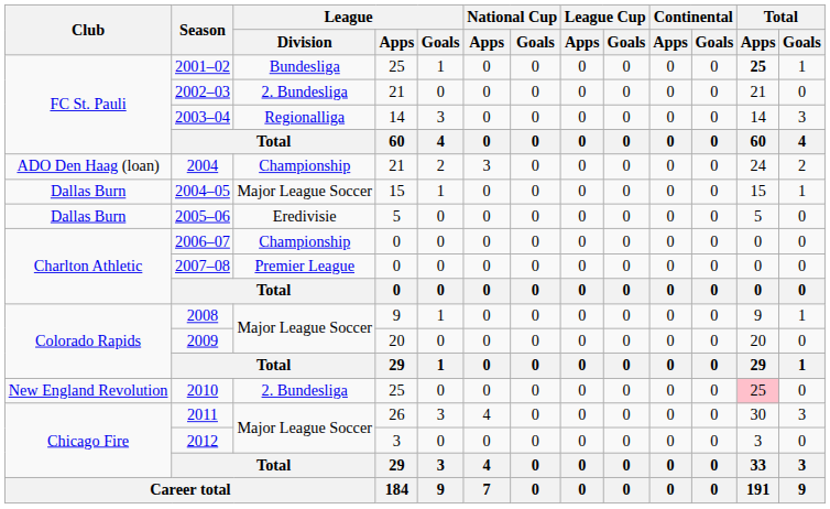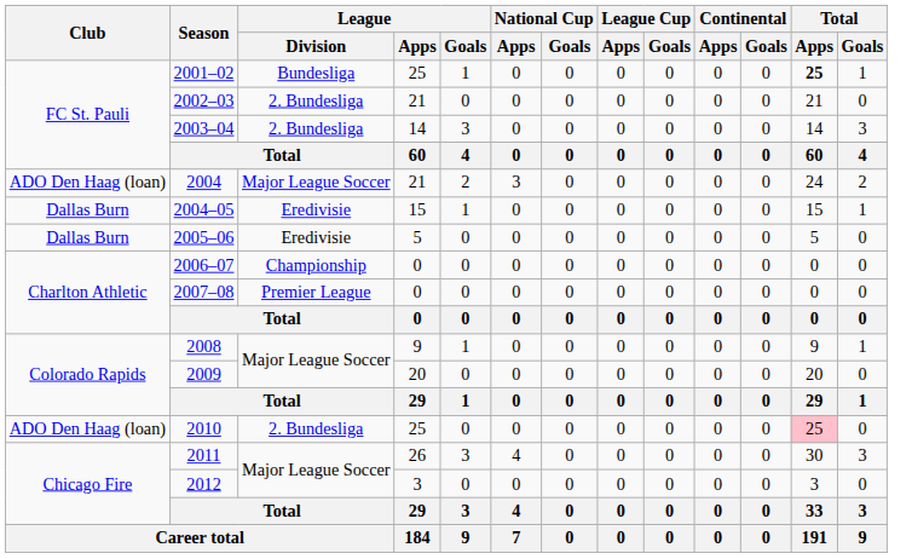2003–04 | League / Division: Regionalliga -> 2. Bundesliga
2004 | League / Division: Championship -> Major League Soccer
2004–05 | League / Division: Major League Soccer -> Eredivisie
2010 | Club: New England Revolution -> ADO Den Haag (loan)
